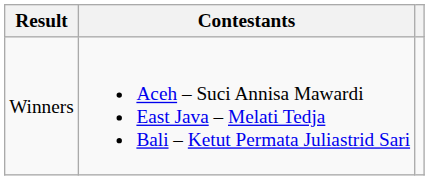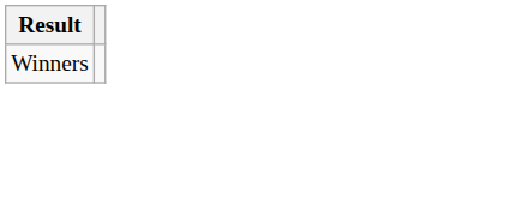- column: Contestants | Aceh – Suci Annisa Mawardi East Java – Melati Tedja Bali – Ketut Permata Juliastrid Sari
